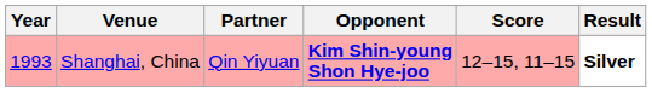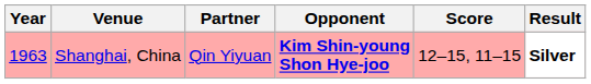Shanghai, China | Year: 1993 -> 1963
